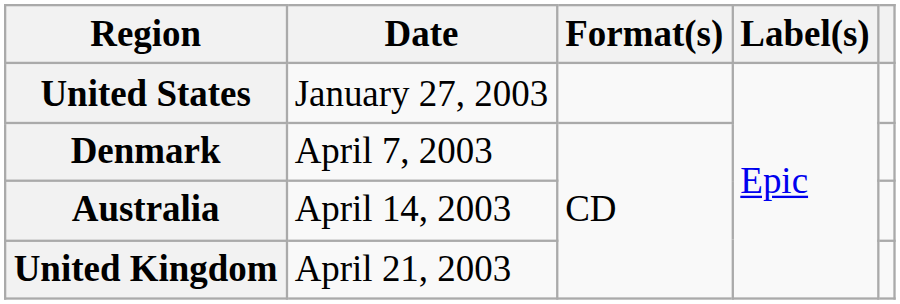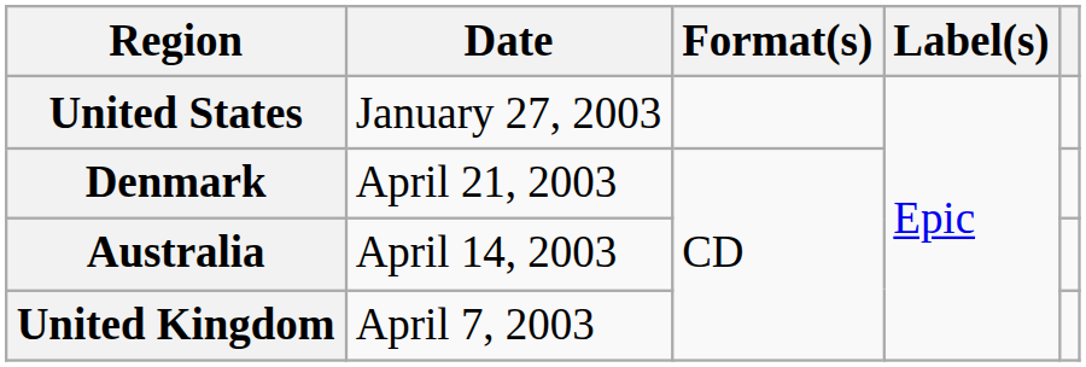Denmark | Date: April 7, 2003 -> April 21, 2003
United Kingdom | Date: April 21, 2003 -> April 7, 2003
